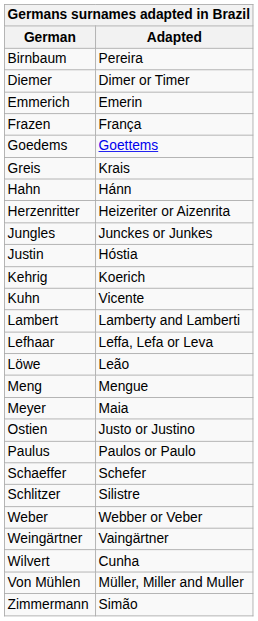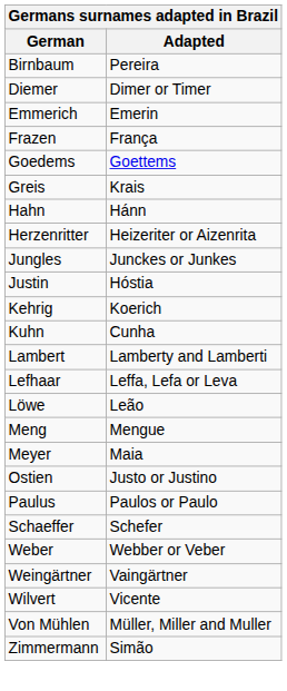Kuhn | Adapted: Vicente -> Cunha
- row: Schlitzer | Silistre
Wilvert | Adapted: Cunha -> Vicente
